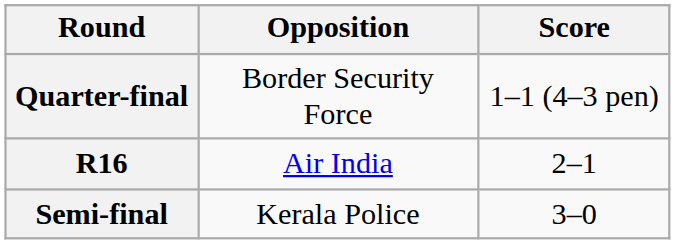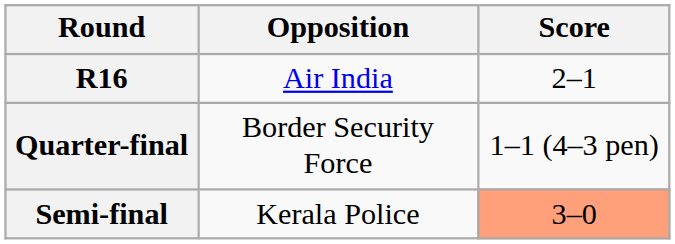rows swapped: R16 <-> Quarter-final
Semi-final | Score: no background -> lightsalmon background
